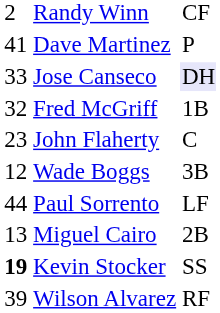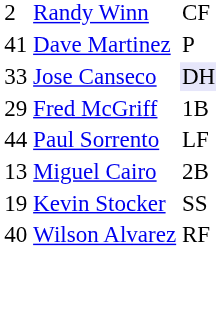Fred McGriff | column 1: 32 -> 29
- row: 23 | John Flaherty | C
- row: 12 | Wade Boggs | 3B
Kevin Stocker | column 1: bold -> normal
Wilson Alvarez | column 1: 39 -> 40
